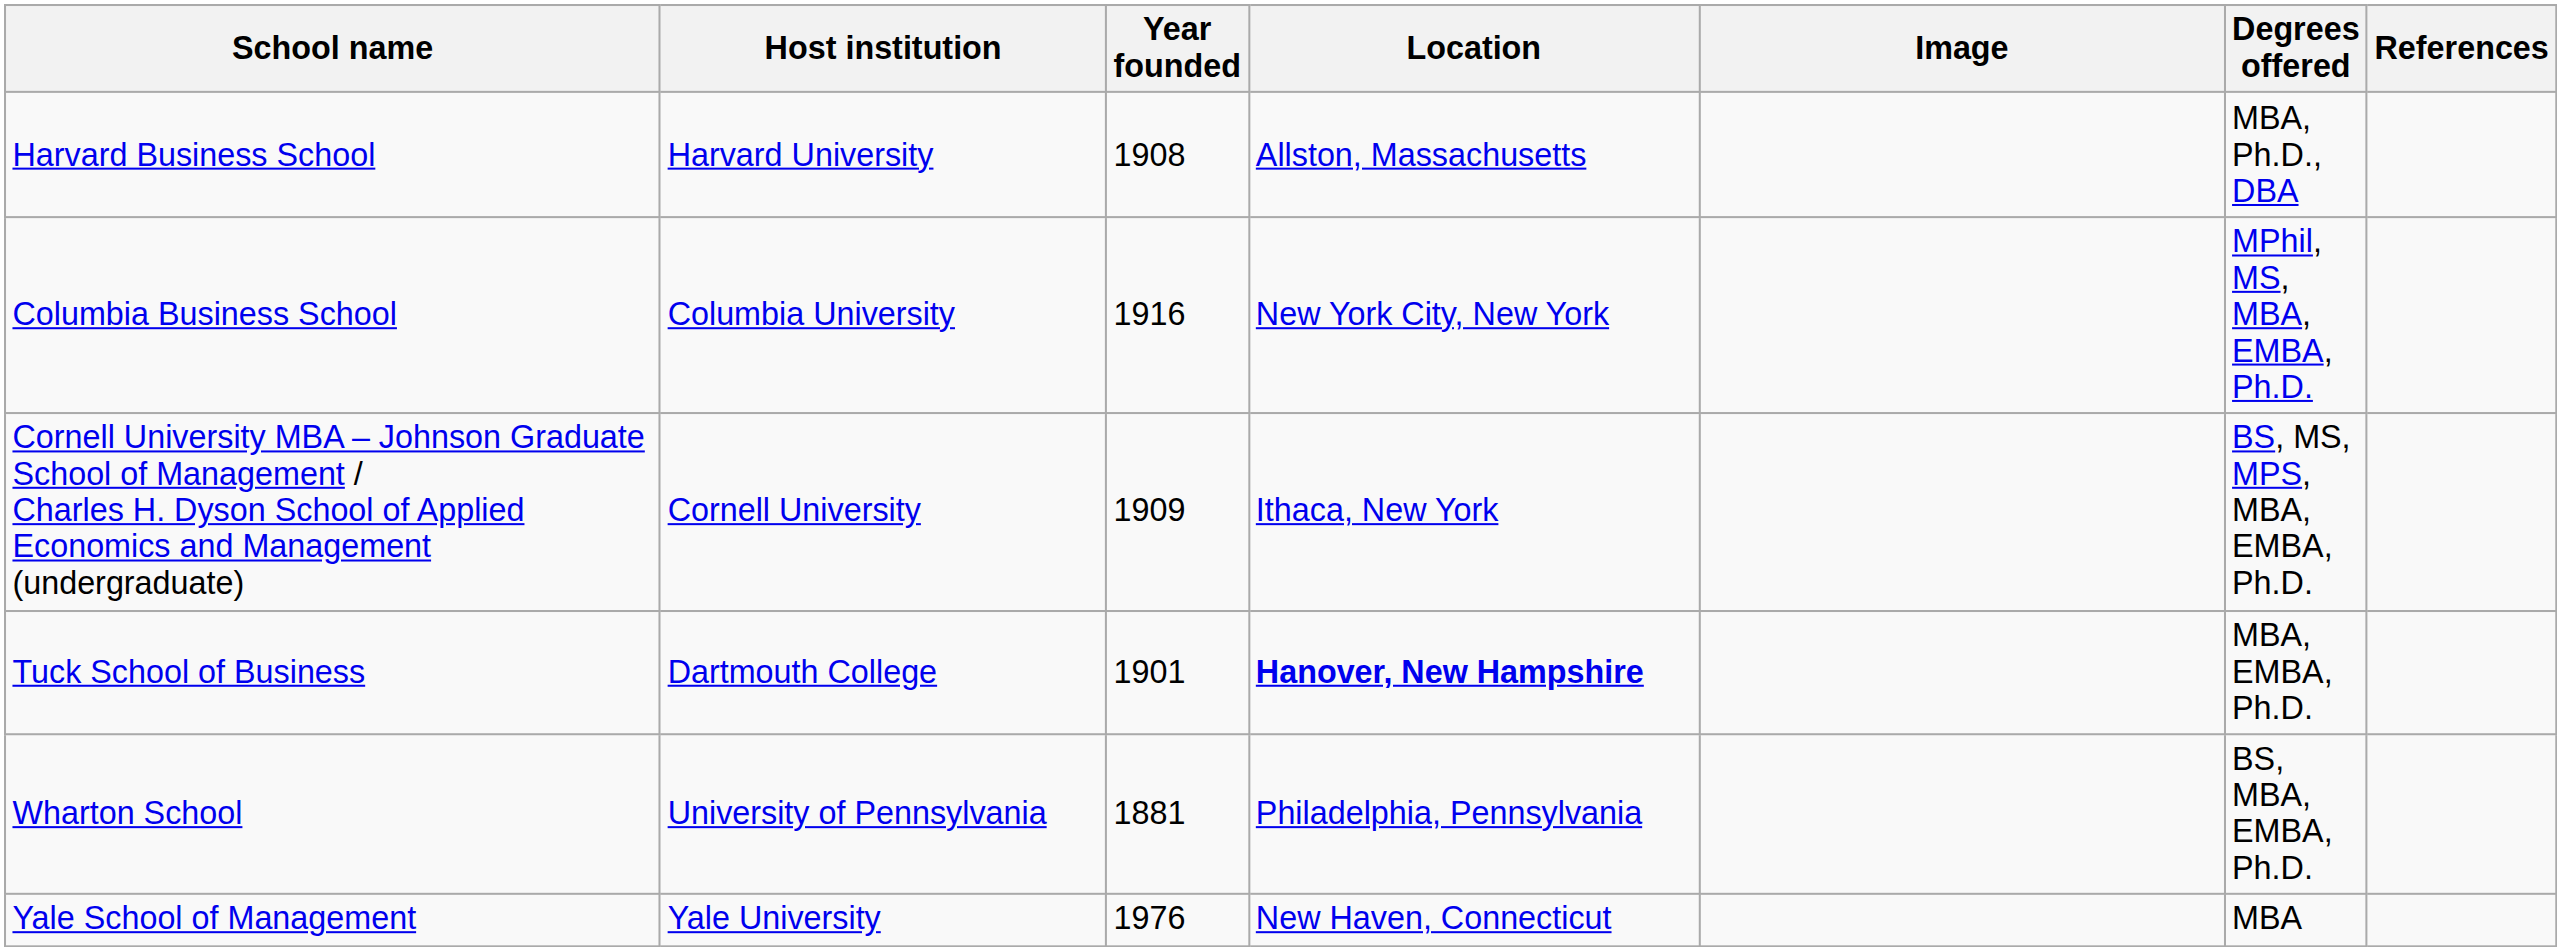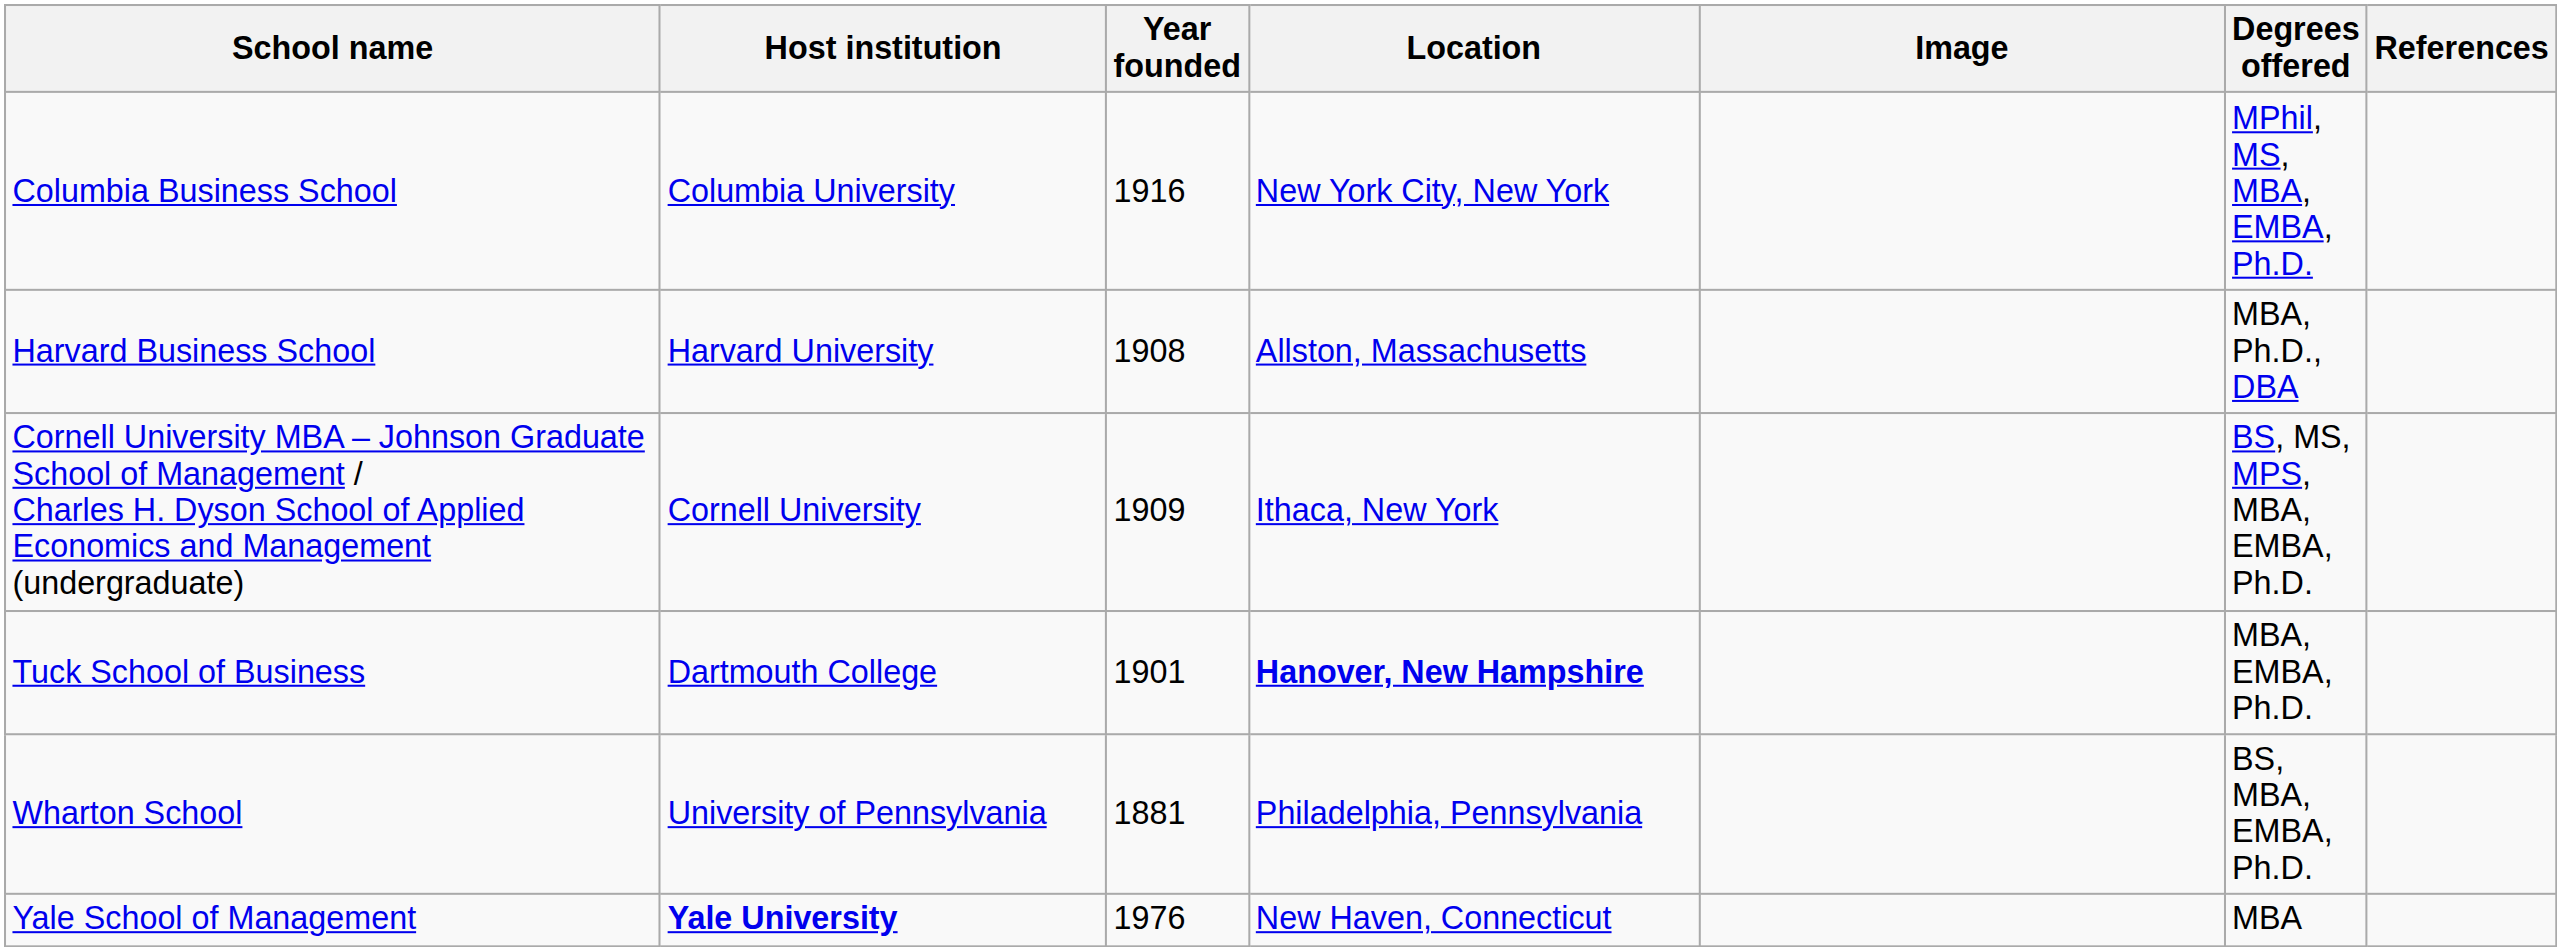rows swapped: Columbia Business School <-> Harvard Business School
Yale School of Management | Host institution: normal -> bold
